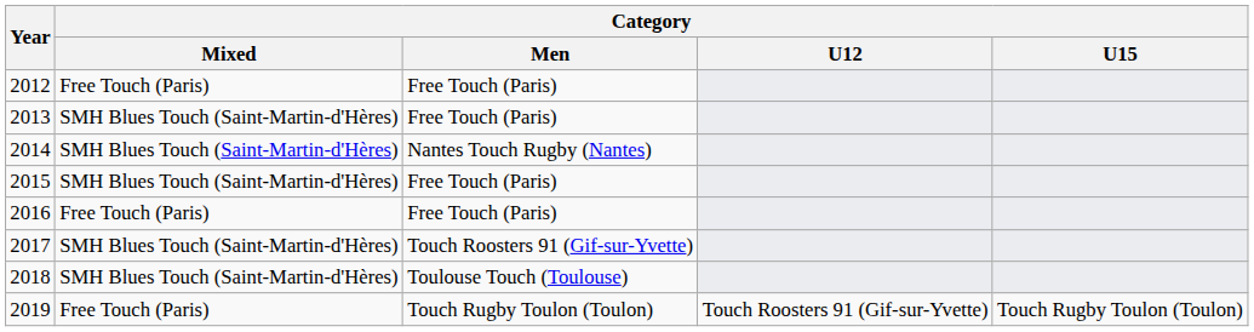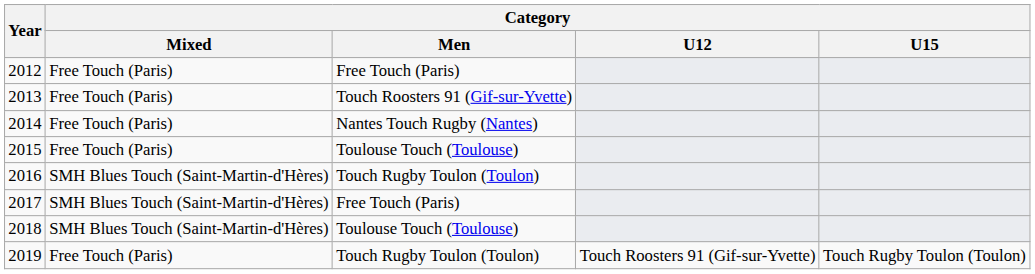2013 | Category / Mixed: SMH Blues Touch (Saint-Martin-d'Hères) -> Free Touch (Paris)
2013 | Category / Men: Free Touch (Paris) -> Touch Roosters 91 (Gif-sur-Yvette)
2014 | Category / Mixed: SMH Blues Touch (Saint-Martin-d'Hères) -> Free Touch (Paris)
2015 | Category / Mixed: SMH Blues Touch (Saint-Martin-d'Hères) -> Free Touch (Paris)
2015 | Category / Men: Free Touch (Paris) -> Toulouse Touch (Toulouse)
2016 | Category / Mixed: Free Touch (Paris) -> SMH Blues Touch (Saint-Martin-d'Hères)
2016 | Category / Men: Free Touch (Paris) -> Touch Rugby Toulon (Toulon)
2017 | Category / Men: Touch Roosters 91 (Gif-sur-Yvette) -> Free Touch (Paris)
